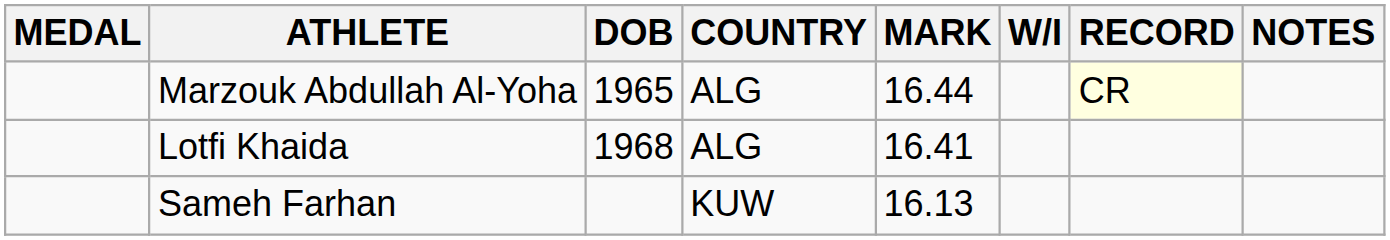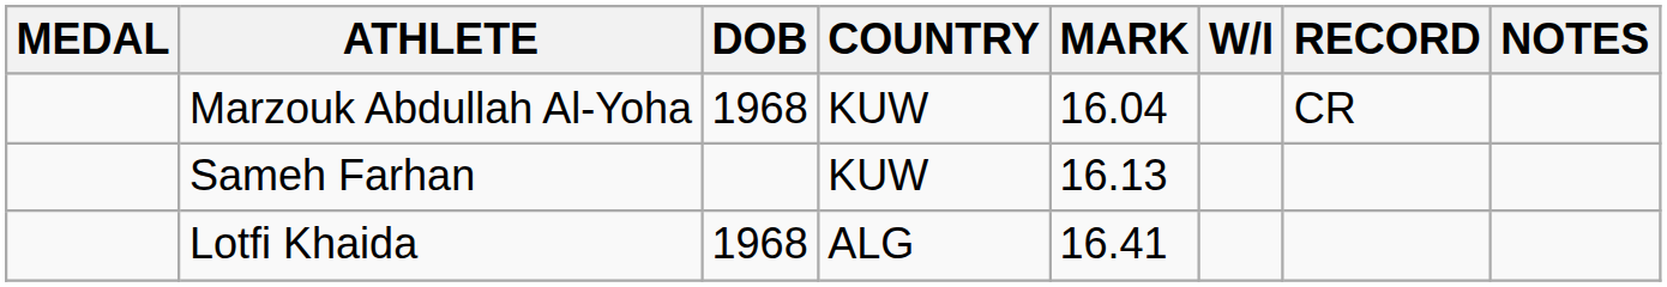Marzouk Abdullah Al-Yoha | DOB: 1965 -> 1968
Marzouk Abdullah Al-Yoha | COUNTRY: ALG -> KUW
Marzouk Abdullah Al-Yoha | MARK: 16.44 -> 16.04
Marzouk Abdullah Al-Yoha | RECORD: lightyellow background -> no background
rows swapped: Lotfi Khaida <-> Sameh Farhan
